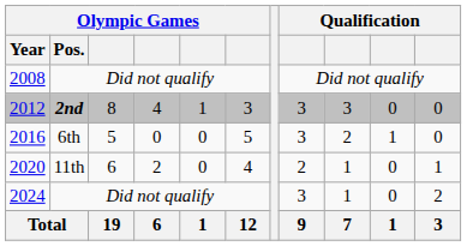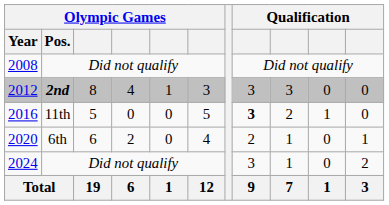2016 | Olympic Games / Pos.: 6th -> 11th
2016 | column 8: normal -> bold
2020 | Olympic Games / Pos.: 11th -> 6th
